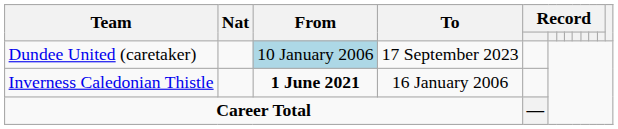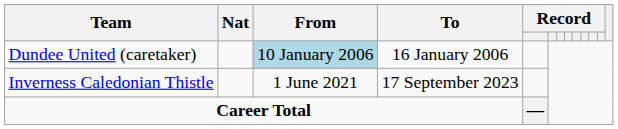Dundee United (caretaker) | To: 17 September 2023 -> 16 January 2006
Inverness Caledonian Thistle | From: bold -> normal
Inverness Caledonian Thistle | To: 16 January 2006 -> 17 September 2023
